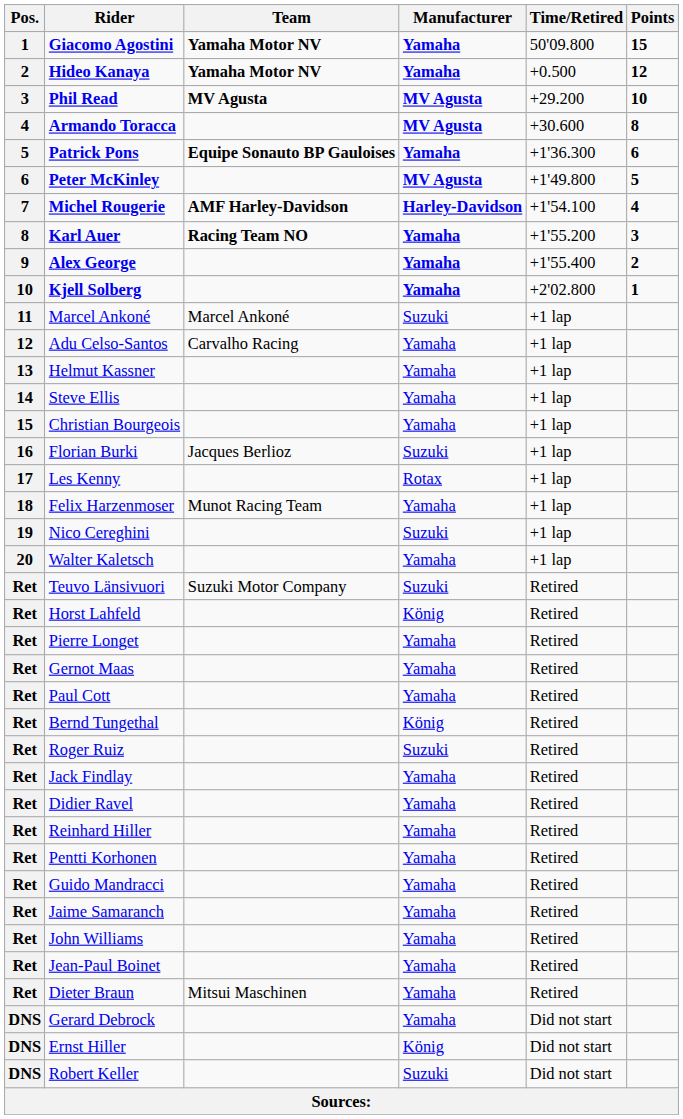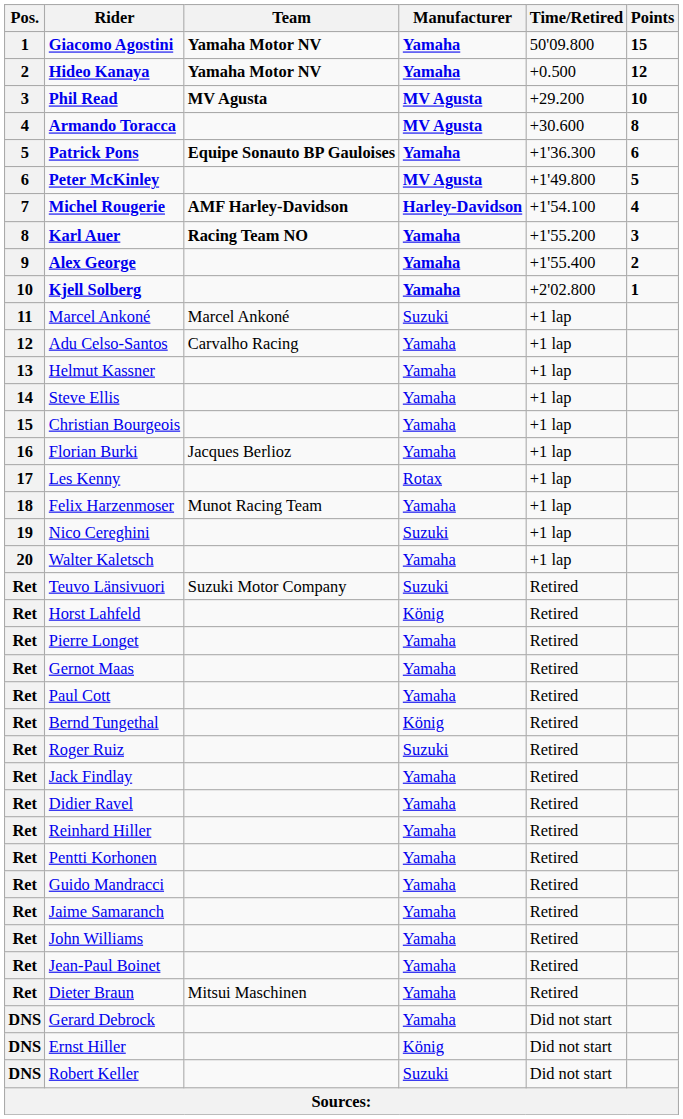Florian Burki | Manufacturer: Suzuki -> Yamaha
